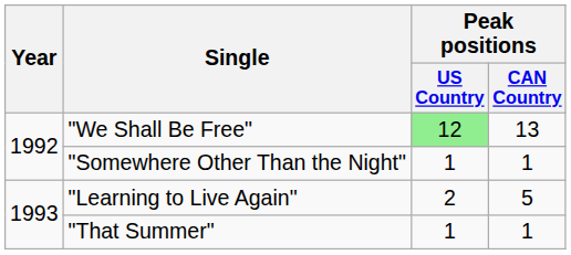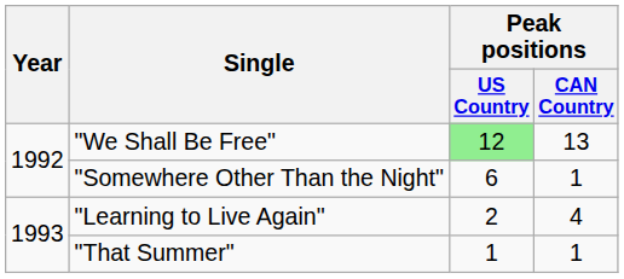"Somewhere Other Than the Night" | Peak positions / US Country: 1 -> 6
"Learning to Live Again" | Peak positions / CAN Country: 5 -> 4
